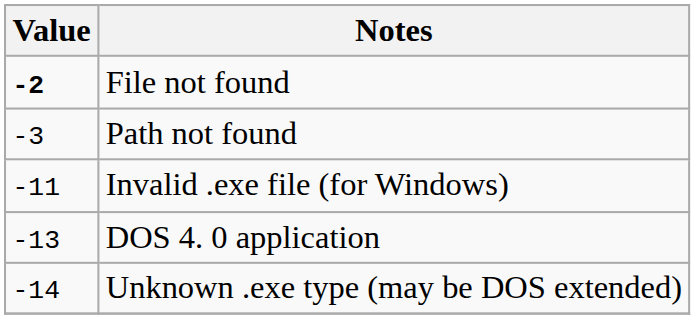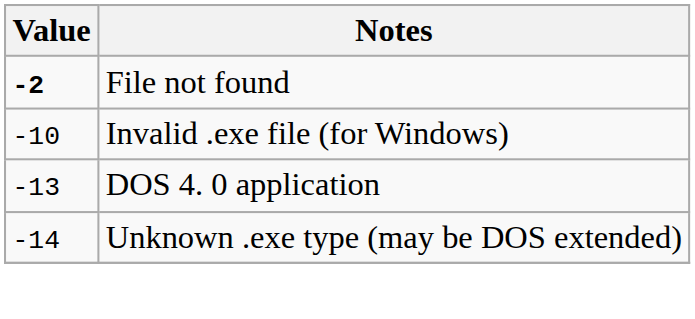- row: -3 | Path not found
Invalid .exe file (for Windows) | Value: -11 -> -10
